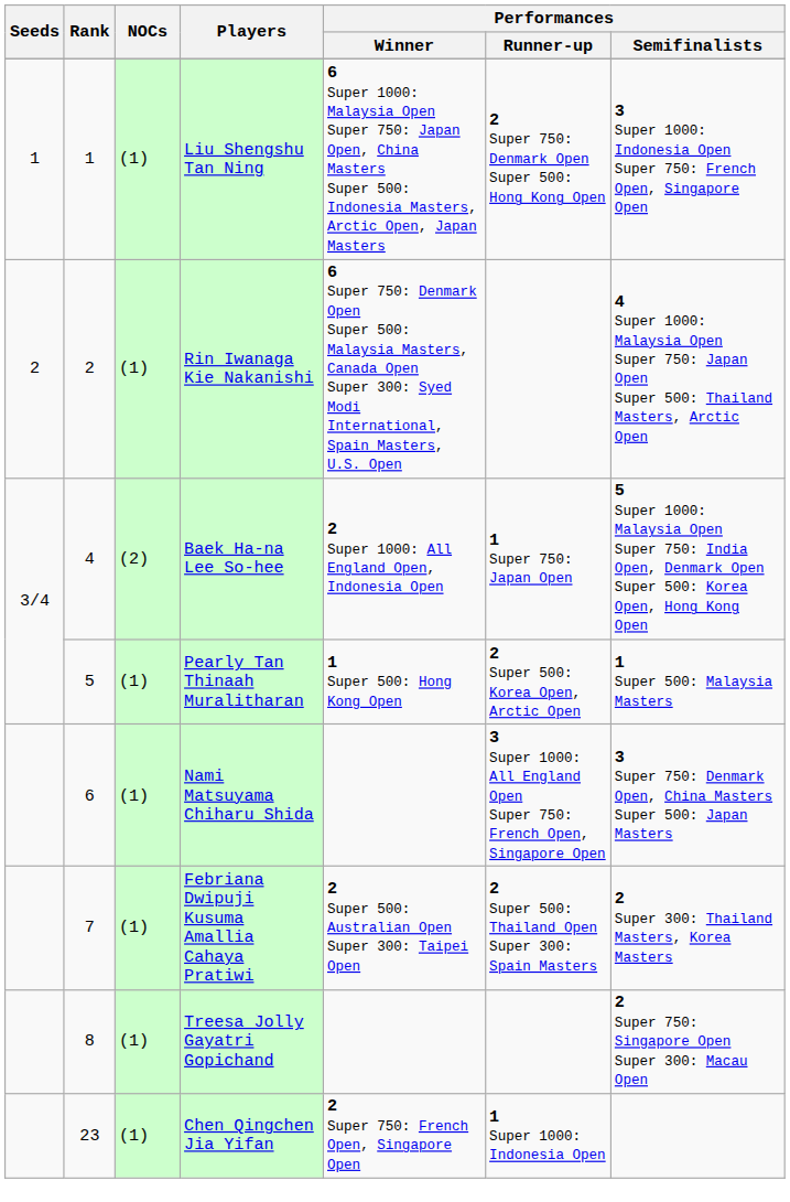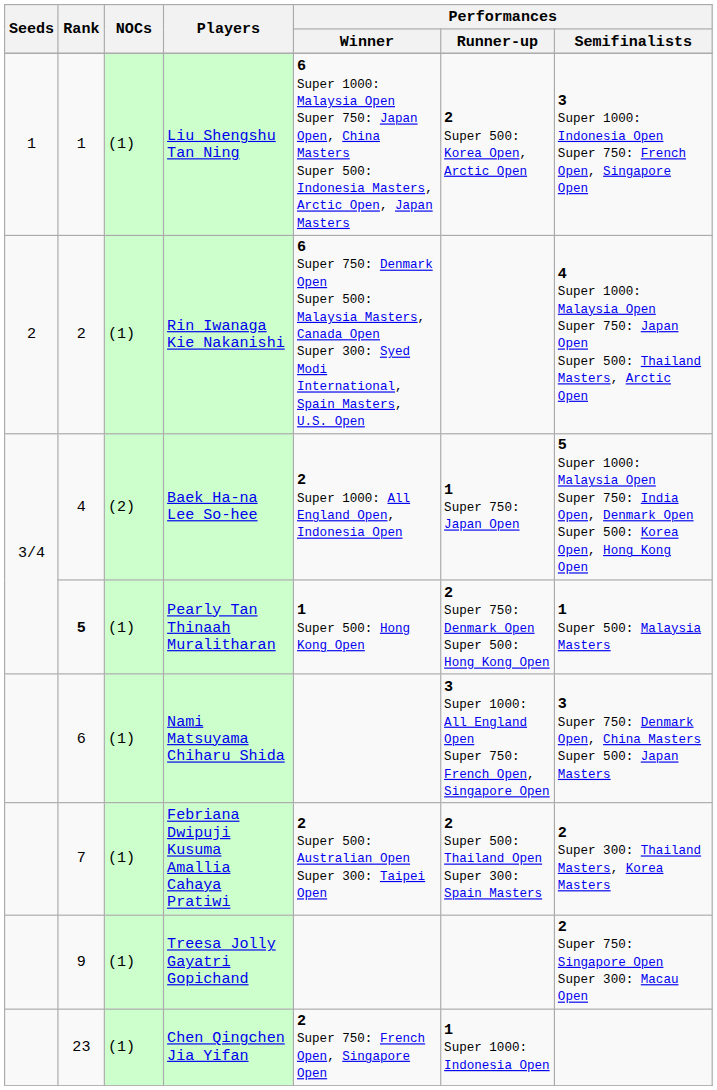Liu Shengshu Tan Ning | Performances / Runner-up: 2 Super 750: Denmark Open Super 500: Hong Kong Open -> 2 Super 500: Korea Open, Arctic Open
Pearly Tan Thinaah Muralitharan | Rank: normal -> bold
Pearly Tan Thinaah Muralitharan | Performances / Runner-up: 2 Super 500: Korea Open, Arctic Open -> 2 Super 750: Denmark Open Super 500: Hong Kong Open
Treesa Jolly Gayatri Gopichand | Rank: 8 -> 9
